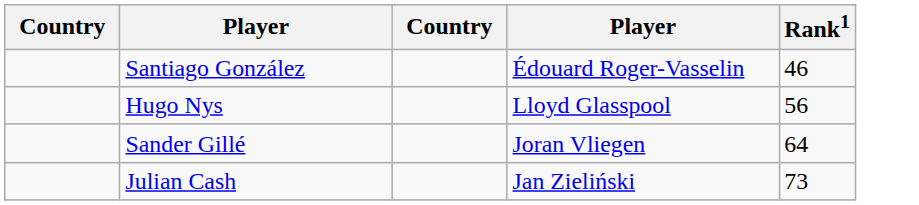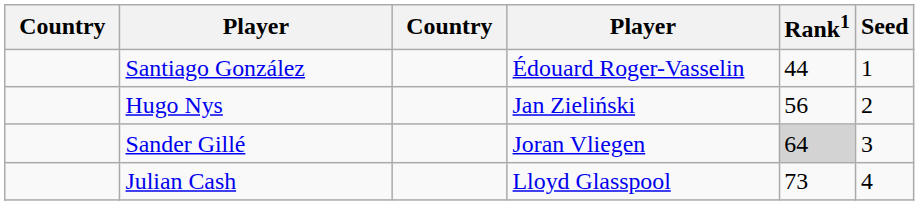+ column: Seed | 1 | 2 | 3 | 4
Santiago González | Rank1: 46 -> 44
Hugo Nys | column 4: Lloyd Glasspool -> Jan Zieliński
Sander Gillé | Rank1: no background -> lightgrey background
Julian Cash | column 4: Jan Zieliński -> Lloyd Glasspool
